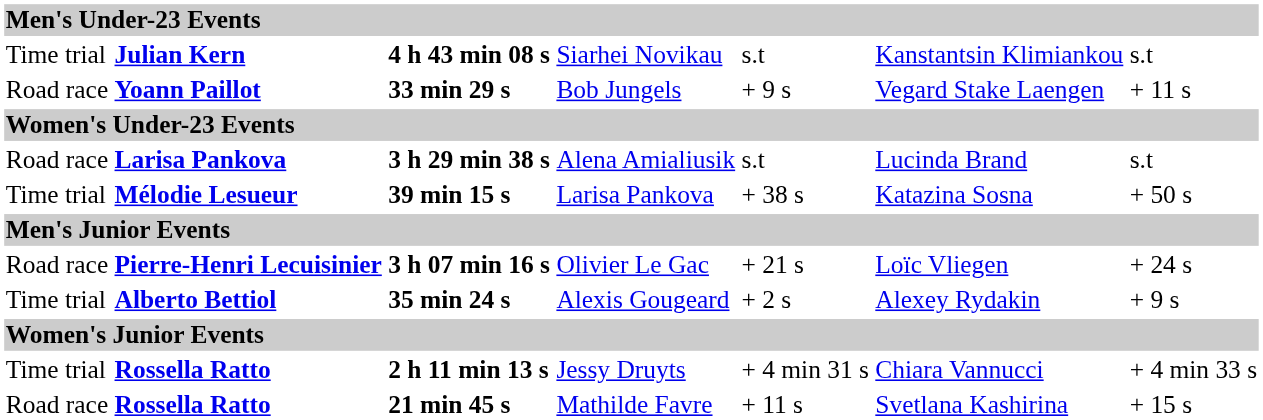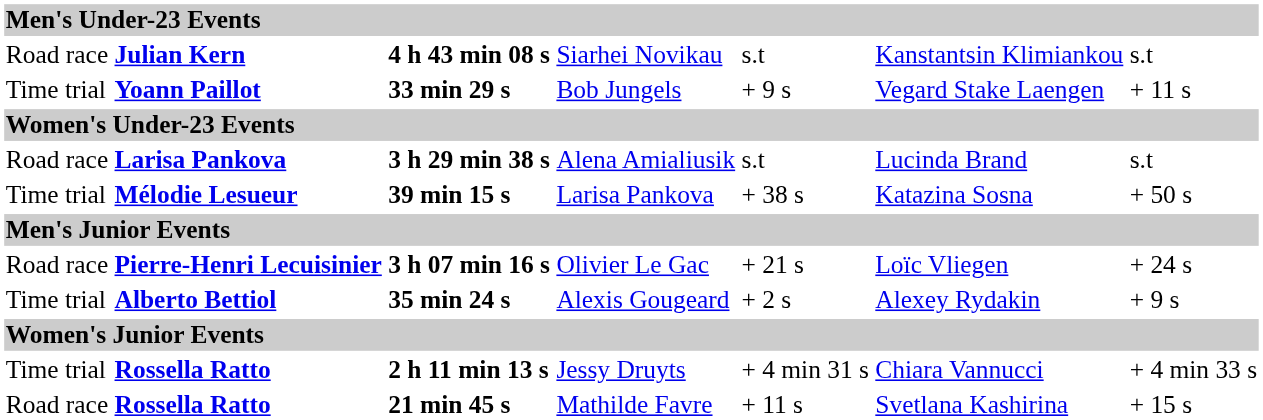4 h 43 min 08 s | column 1: Time trial -> Road race
33 min 29 s | column 1: Road race -> Time trial
